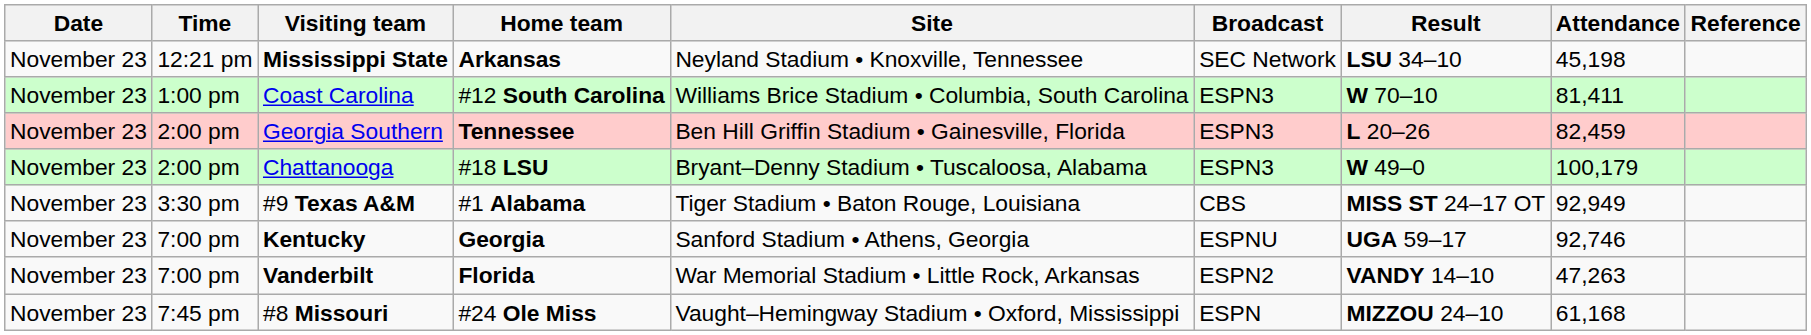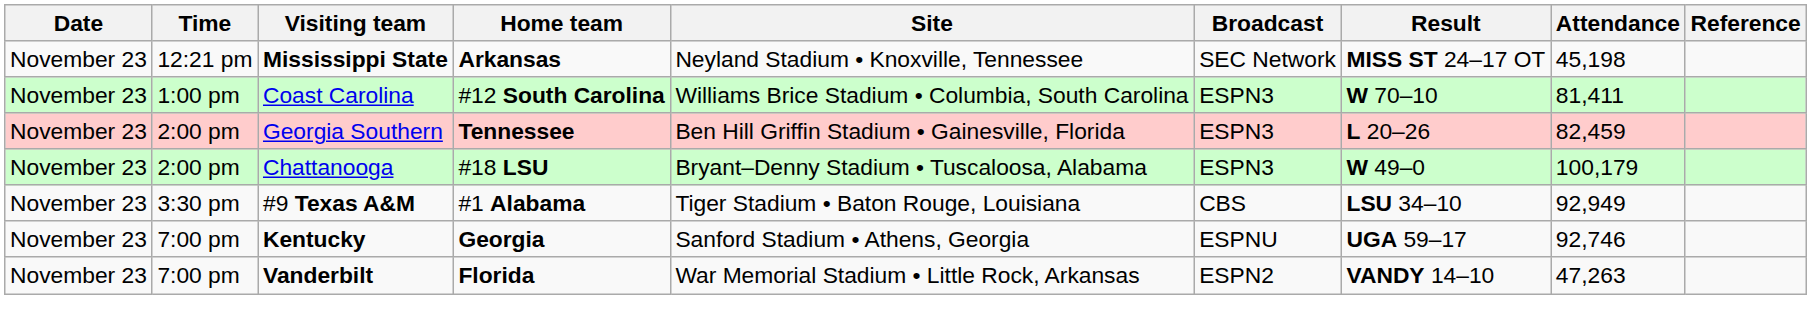Mississippi State | Result: LSU 34–10 -> MISS ST 24–17 OT
#9 Texas A&M | Result: MISS ST 24–17 OT -> LSU 34–10
- row: November 23 | 7:45 pm | #8 Missouri | #24 Ole Miss | Vaught–Hemingway Stadium • Oxford, Mississippi | ESPN | MIZZOU 24–10 | 61,168
